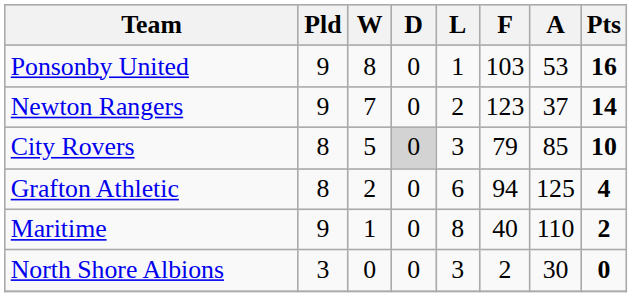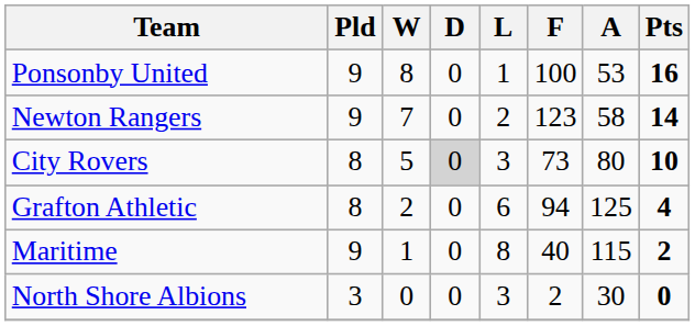Ponsonby United | F: 103 -> 100
Newton Rangers | A: 37 -> 58
City Rovers | F: 79 -> 73
City Rovers | A: 85 -> 80
Maritime | A: 110 -> 115
